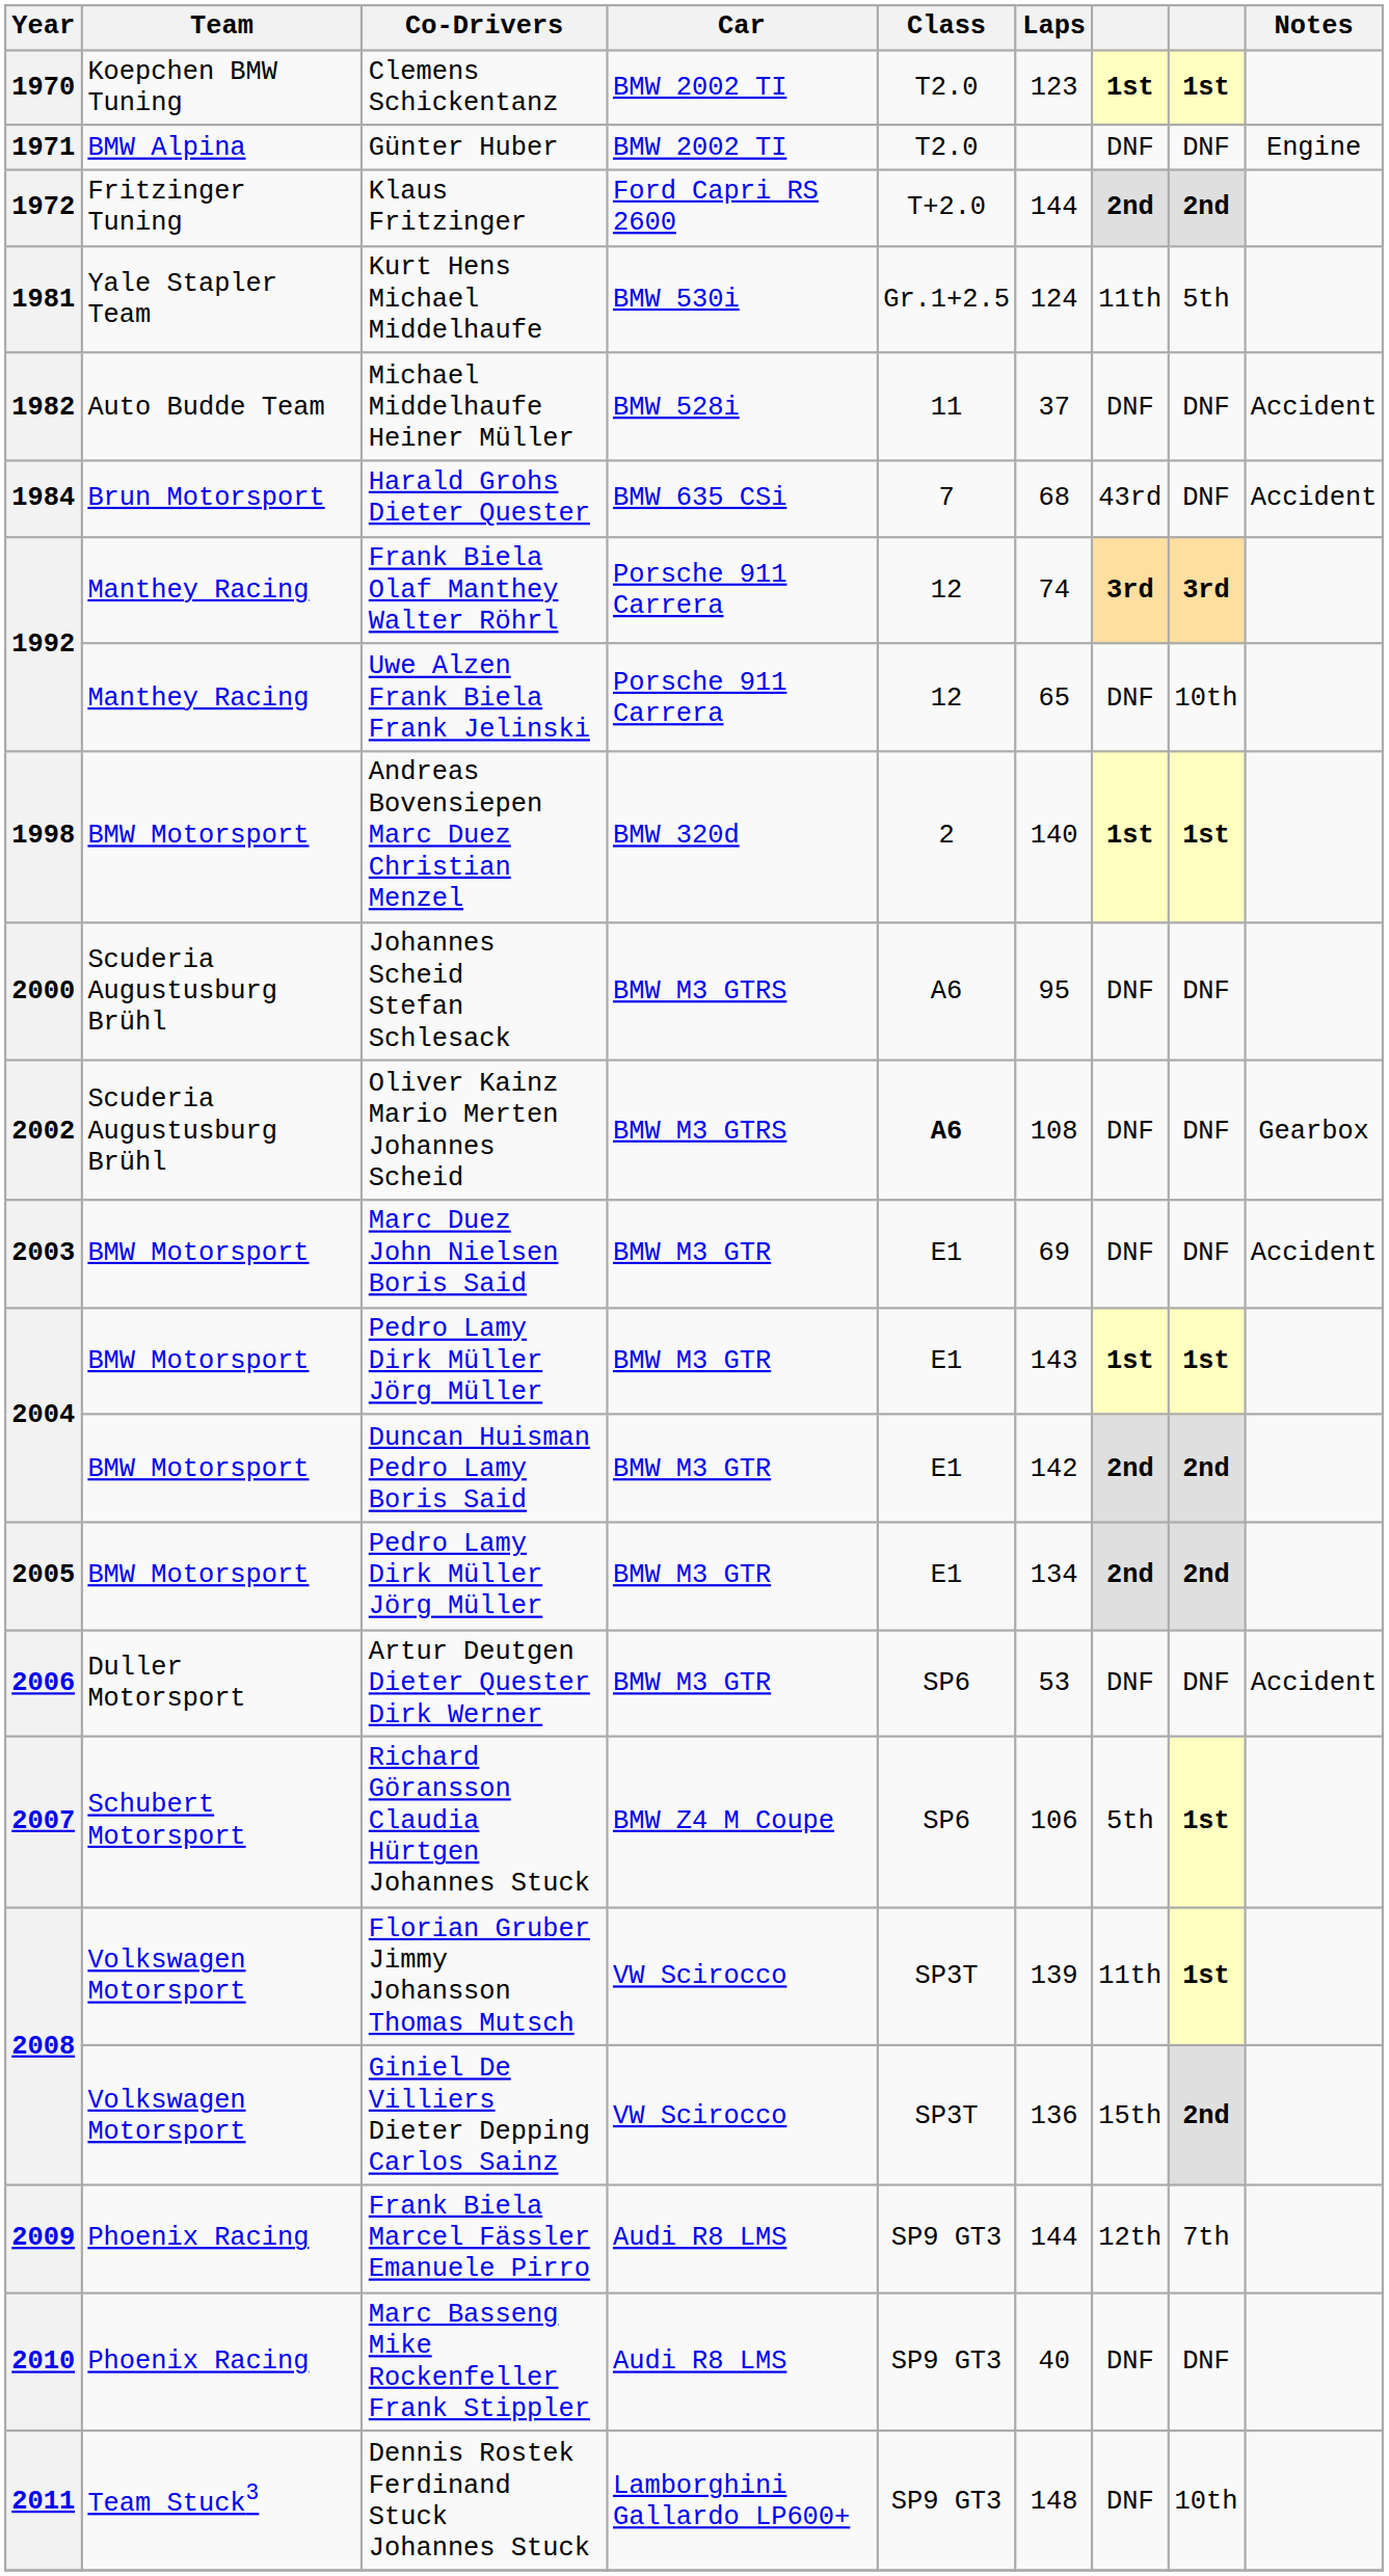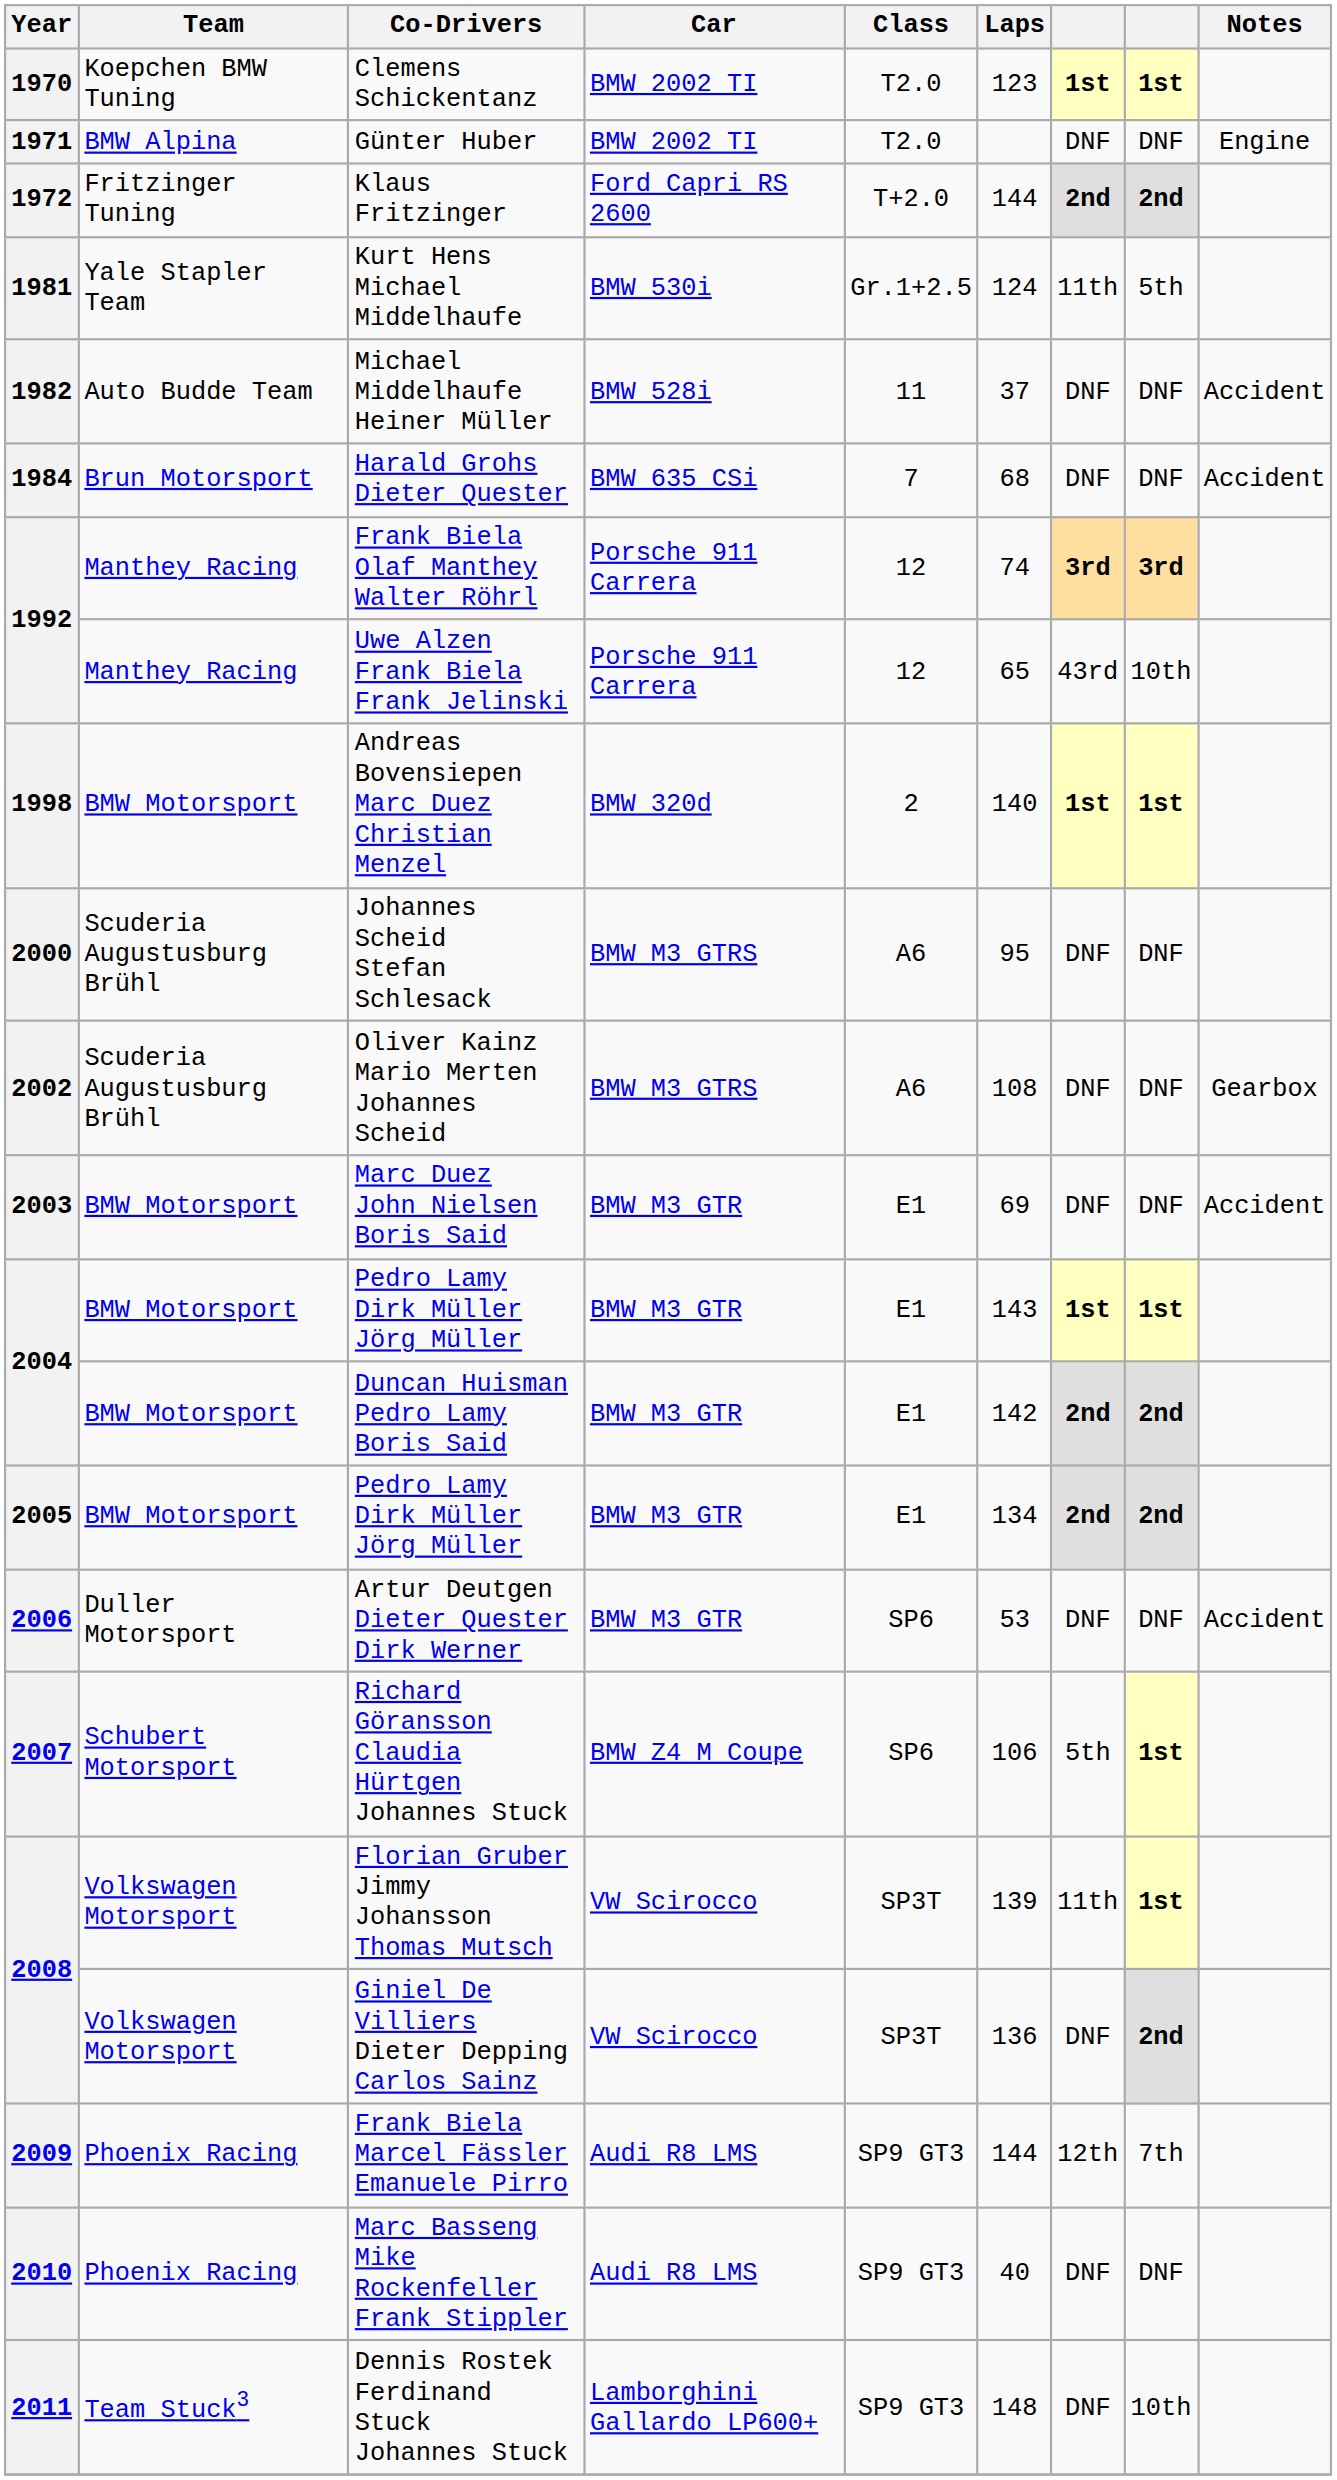Harald Grohs Dieter Quester | column 7: 43rd -> DNF
Uwe Alzen Frank Biela Frank Jelinski | column 7: DNF -> 43rd
Oliver Kainz Mario Merten Johannes Scheid | Class: bold -> normal
Giniel De Villiers Dieter Depping Carlos Sainz | column 7: 15th -> DNF
